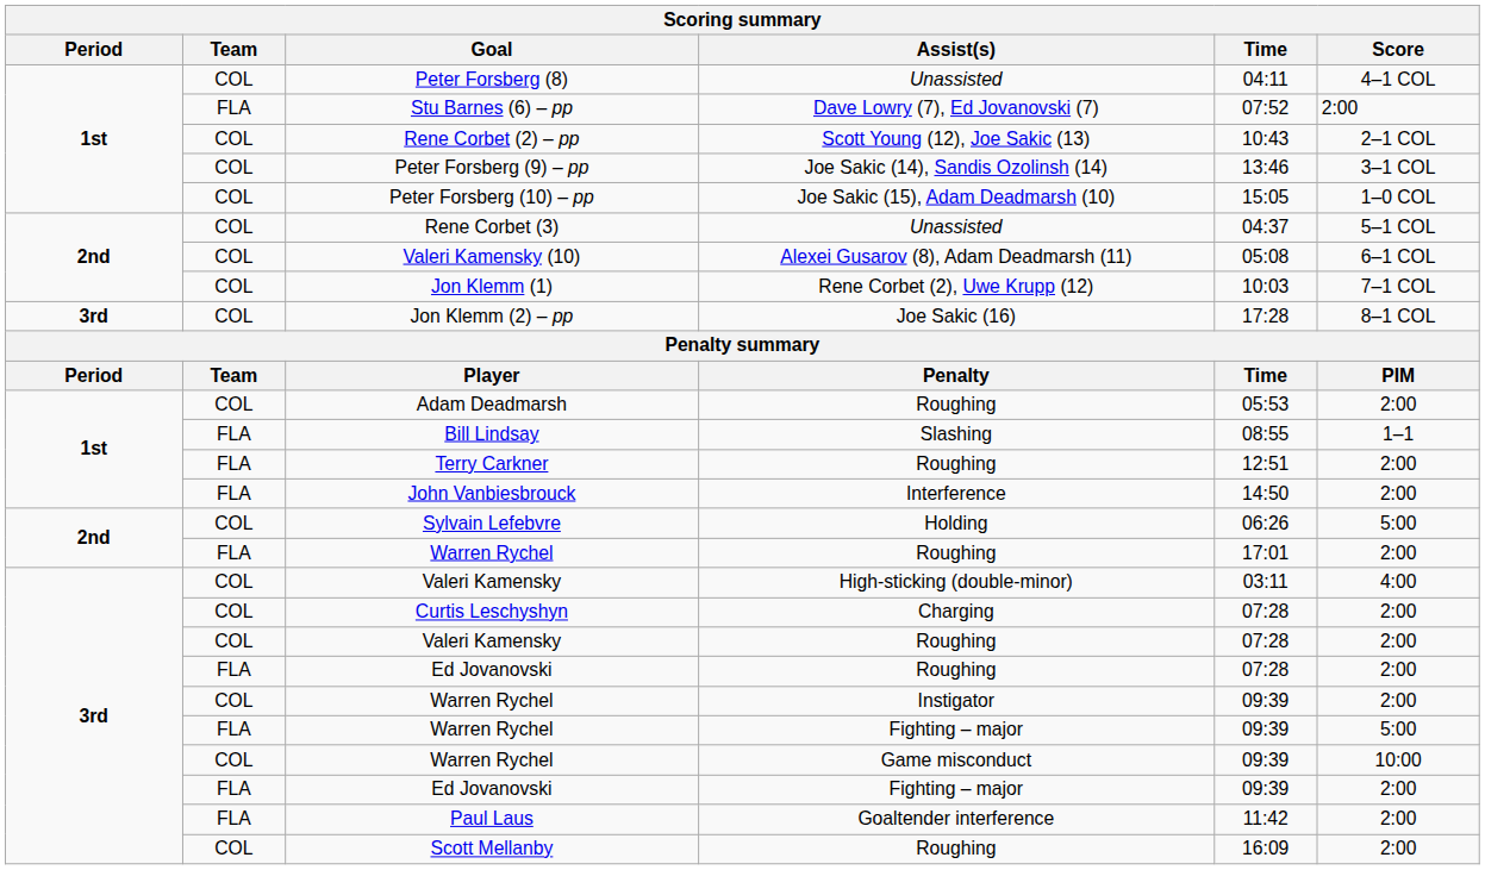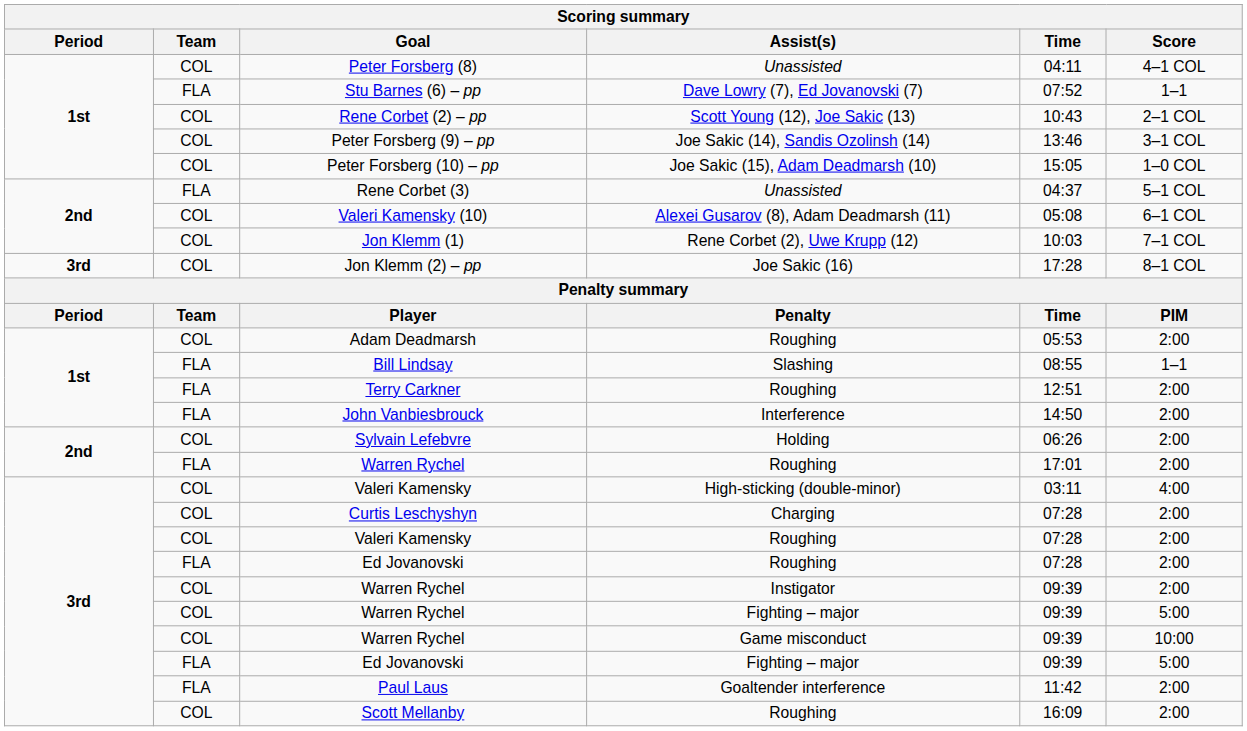Stu Barnes (6) – pp | Score: 2:00 -> 1–1
Rene Corbet (3) | Team: COL -> FLA
Sylvain Lefebvre | Score: 5:00 -> 2:00
Warren Rychel / Fighting – major | Team: FLA -> COL
Ed Jovanovski / Fighting – major | Score: 2:00 -> 5:00
